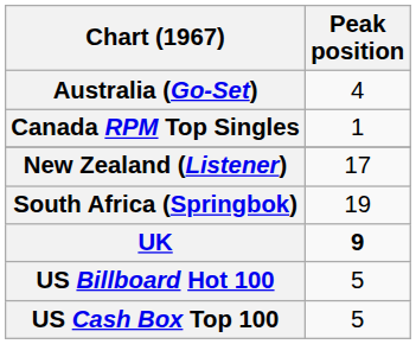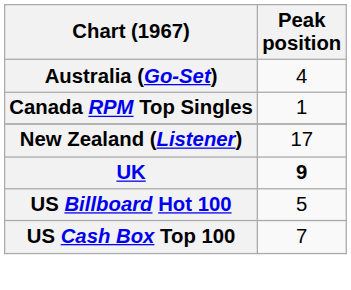- row: South Africa (Springbok) | 19
US Cash Box Top 100 | Peak position: 5 -> 7
